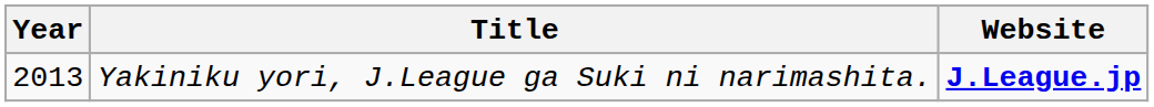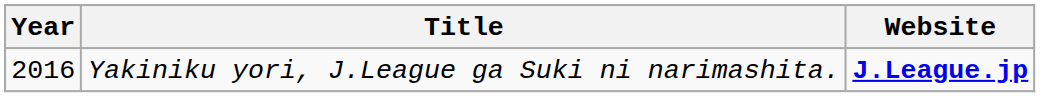Yakiniku yori, J.League ga Suki ni narimashita. | Year: 2013 -> 2016
